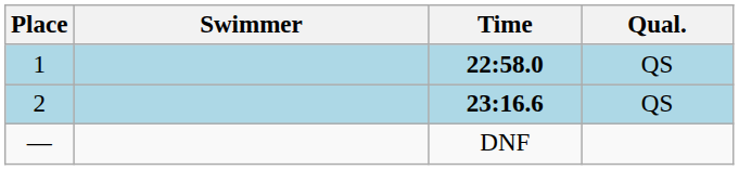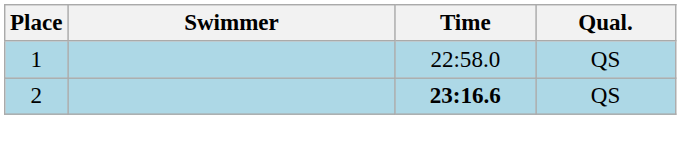1 | Time: bold -> normal
- row: — | DNF
